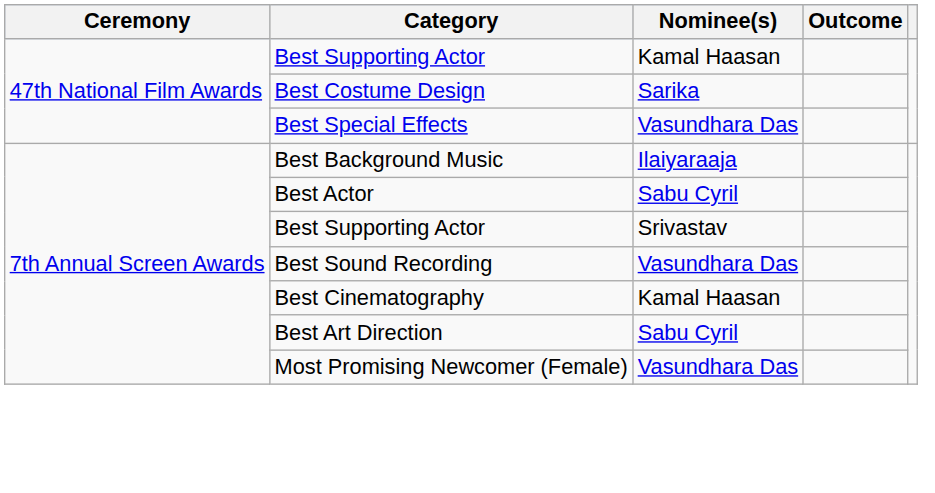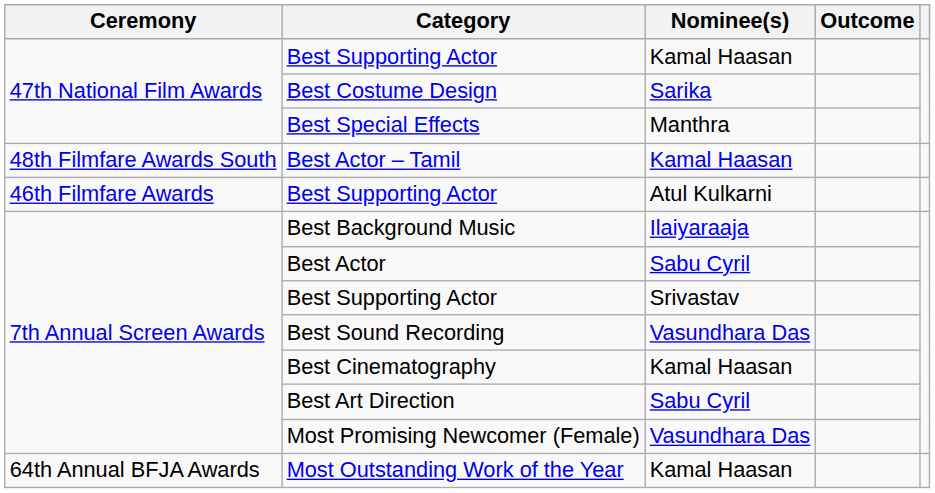Best Special Effects | Nominee(s): Vasundhara Das -> Manthra
+ row: 48th Filmfare Awards South | Best Actor – Tamil | Kamal Haasan
+ row: 46th Filmfare Awards | Best Supporting Actor | Atul Kulkarni
+ row: 64th Annual BFJA Awards | Most Outstanding Work of the Year | Kamal Haasan
